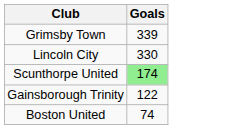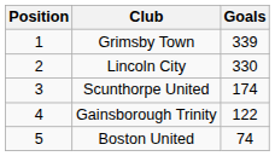+ column: Position | 1 | 2 | 3 | 4 | 5
Scunthorpe United | Goals: lightgreen background -> no background
